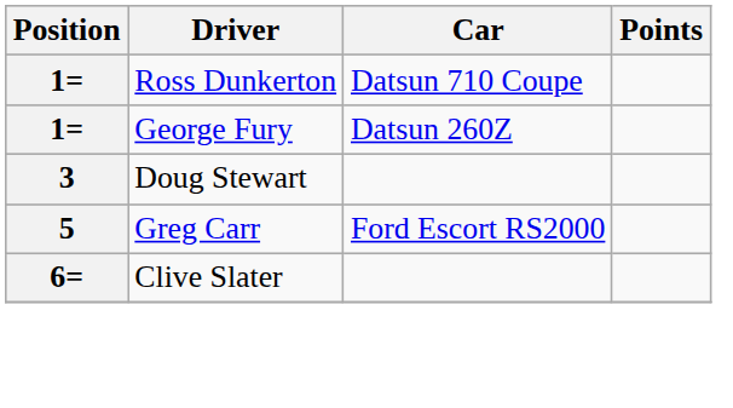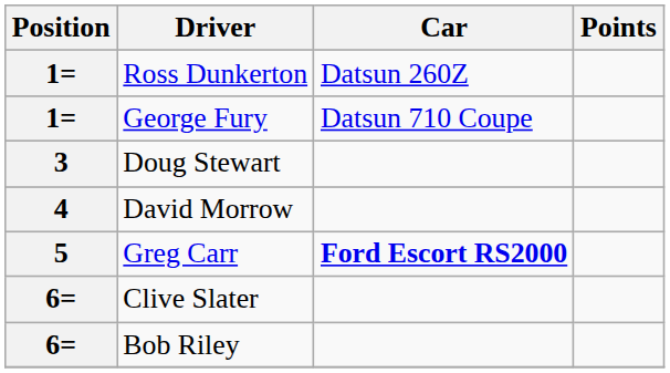Ross Dunkerton | Car: Datsun 710 Coupe -> Datsun 260Z
George Fury | Car: Datsun 260Z -> Datsun 710 Coupe
+ row: 4 | David Morrow
Greg Carr | Car: normal -> bold
+ row: 6= | Bob Riley
